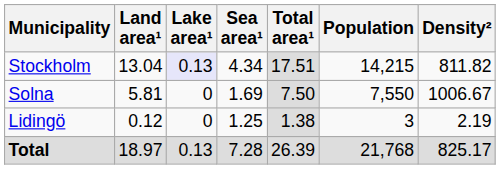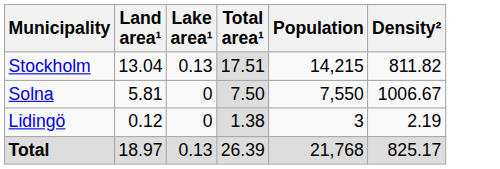- column: Sea area¹ | 4.34 | 1.69 | 1.25 | 7.28
Stockholm | Lake area¹: lavender background -> no background
